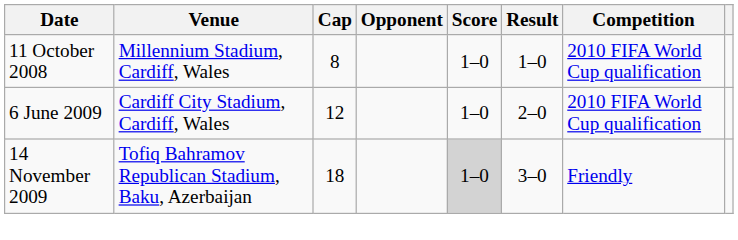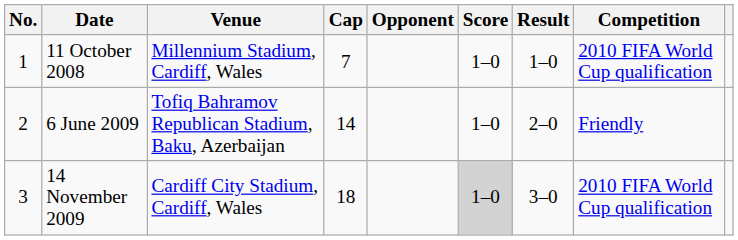+ column: No. | 1 | 2 | 3
11 October 2008 | Cap: 8 -> 7
6 June 2009 | Venue: Cardiff City Stadium, Cardiff, Wales -> Tofiq Bahramov Republican Stadium, Baku, Azerbaijan
6 June 2009 | Cap: 12 -> 14
6 June 2009 | Competition: 2010 FIFA World Cup qualification -> Friendly
14 November 2009 | Venue: Tofiq Bahramov Republican Stadium, Baku, Azerbaijan -> Cardiff City Stadium, Cardiff, Wales
14 November 2009 | Competition: Friendly -> 2010 FIFA World Cup qualification
